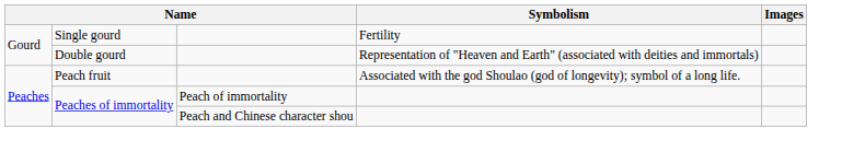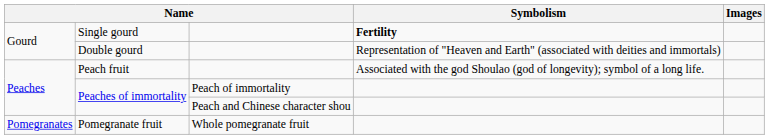Single gourd | Symbolism: normal -> bold
+ row: Pomegranates | Pomegranate fruit | Whole pomegranate fruit
